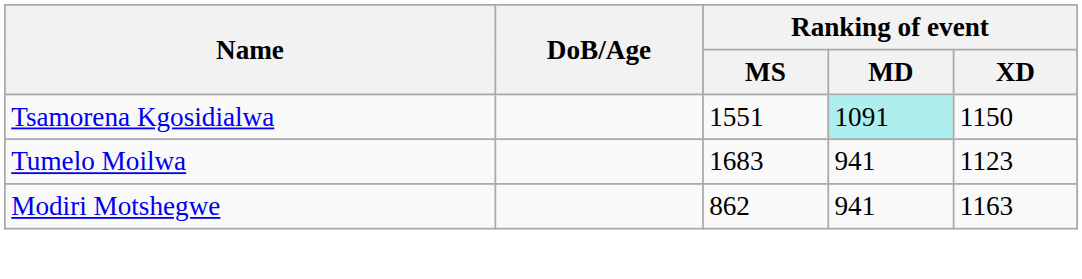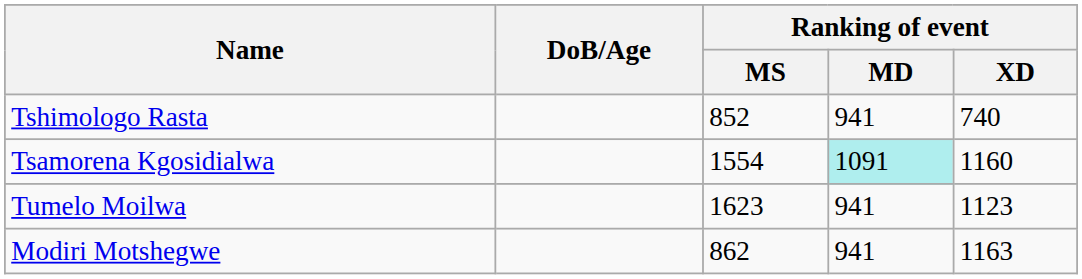+ row: Tshimologo Rasta | 852 | 941 | 740
Tsamorena Kgosidialwa | Ranking of event / MS: 1551 -> 1554
Tsamorena Kgosidialwa | Ranking of event / XD: 1150 -> 1160
Tumelo Moilwa | Ranking of event / MS: 1683 -> 1623
